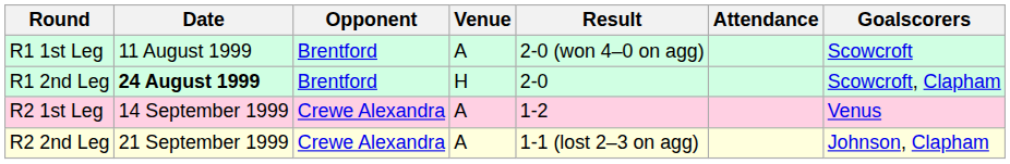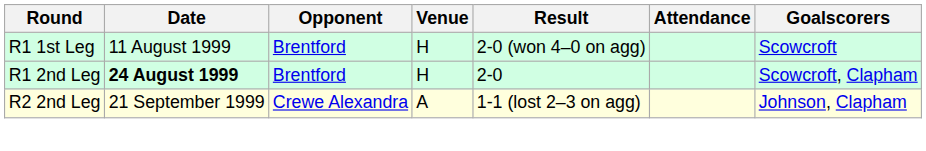R1 1st Leg | Venue: A -> H
- row: R2 1st Leg | 14 September 1999 | Crewe Alexandra | A | 1-2 | Venus
